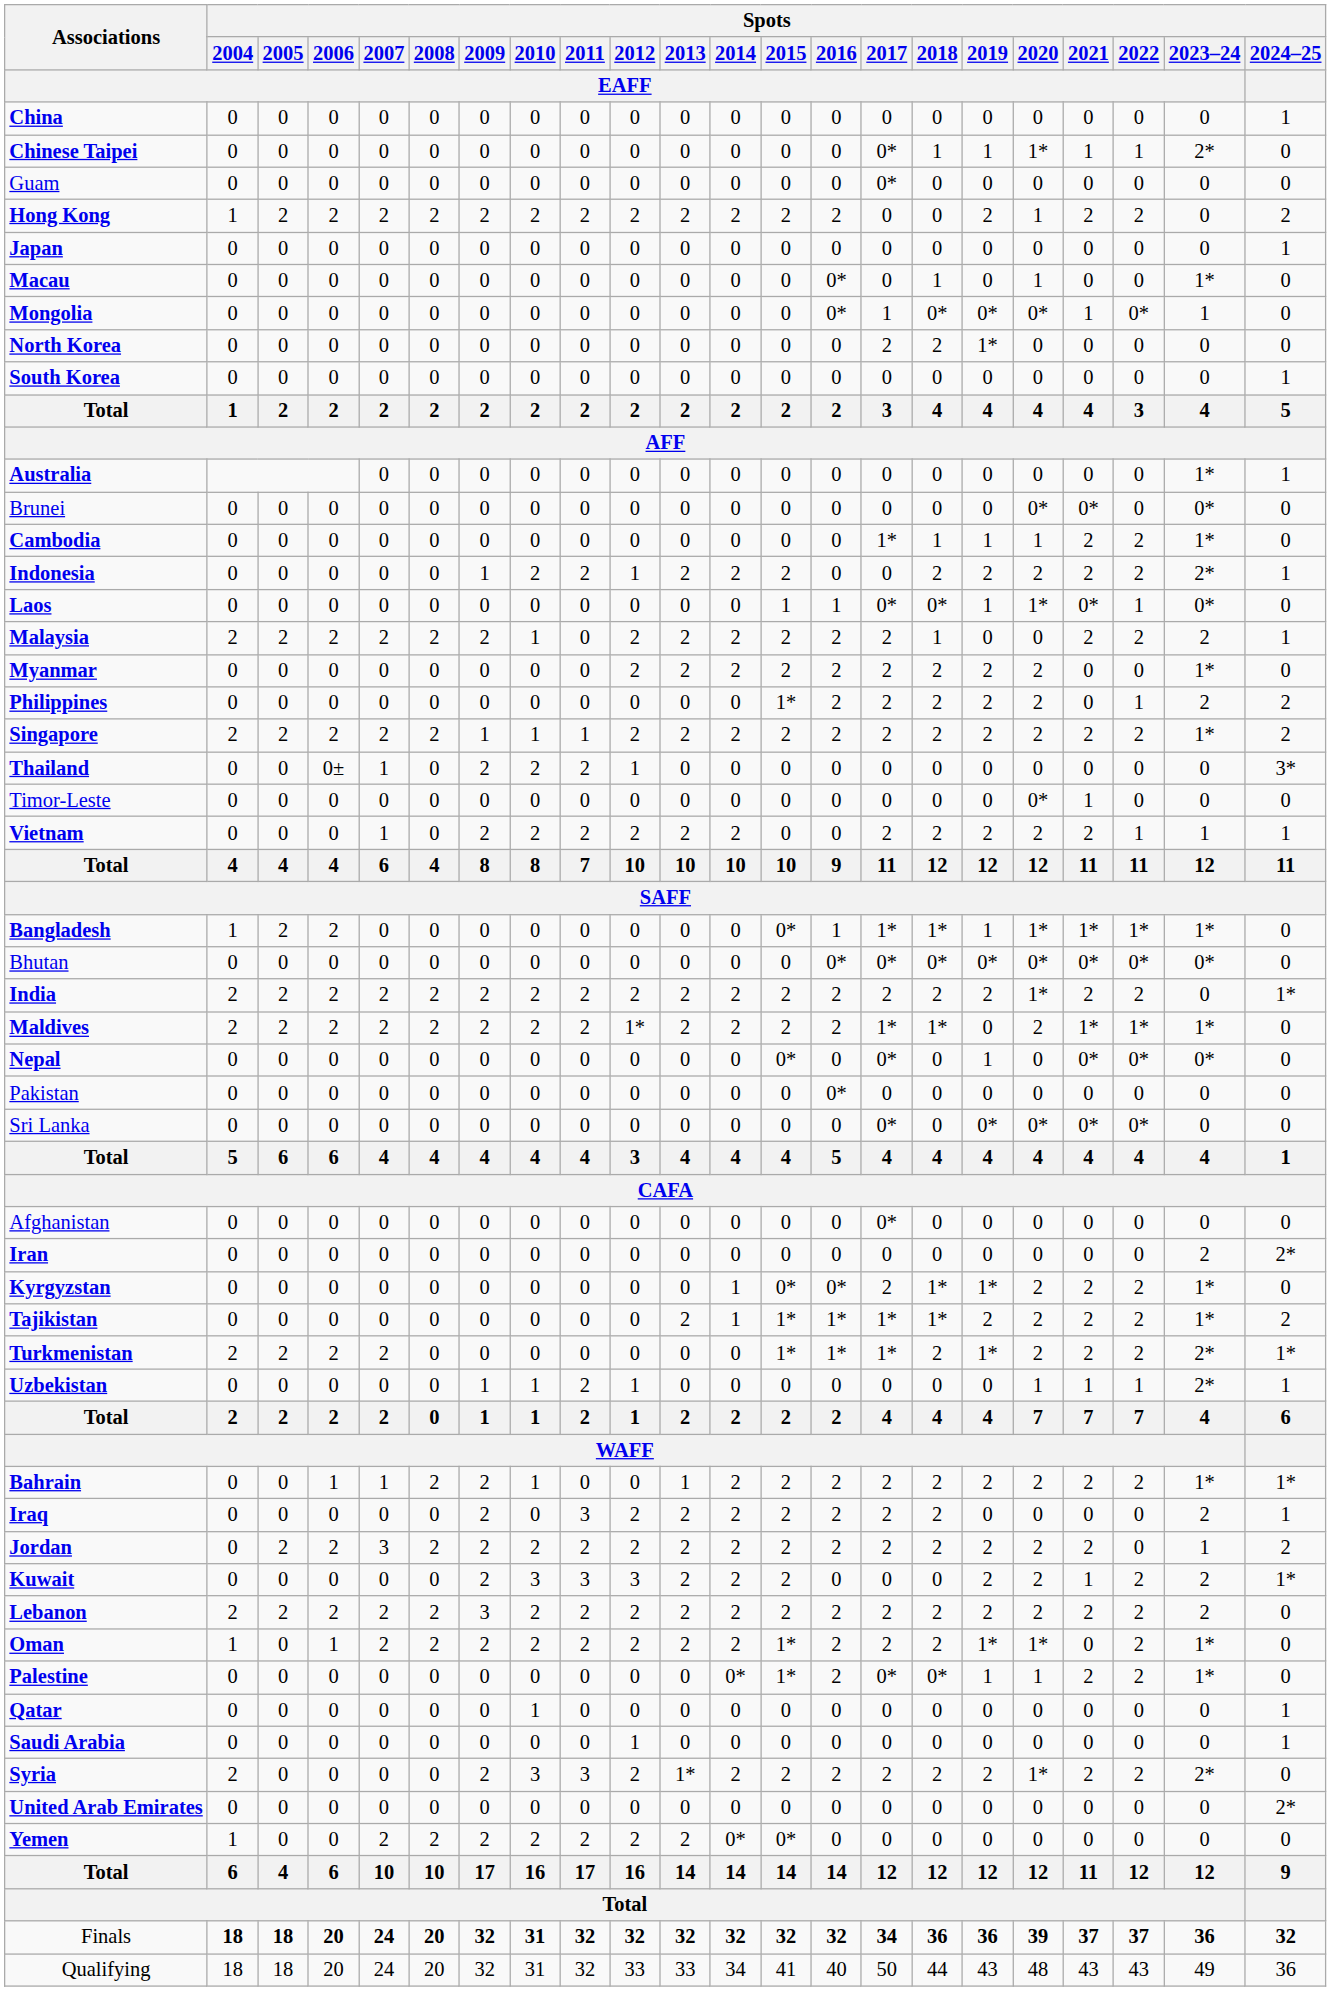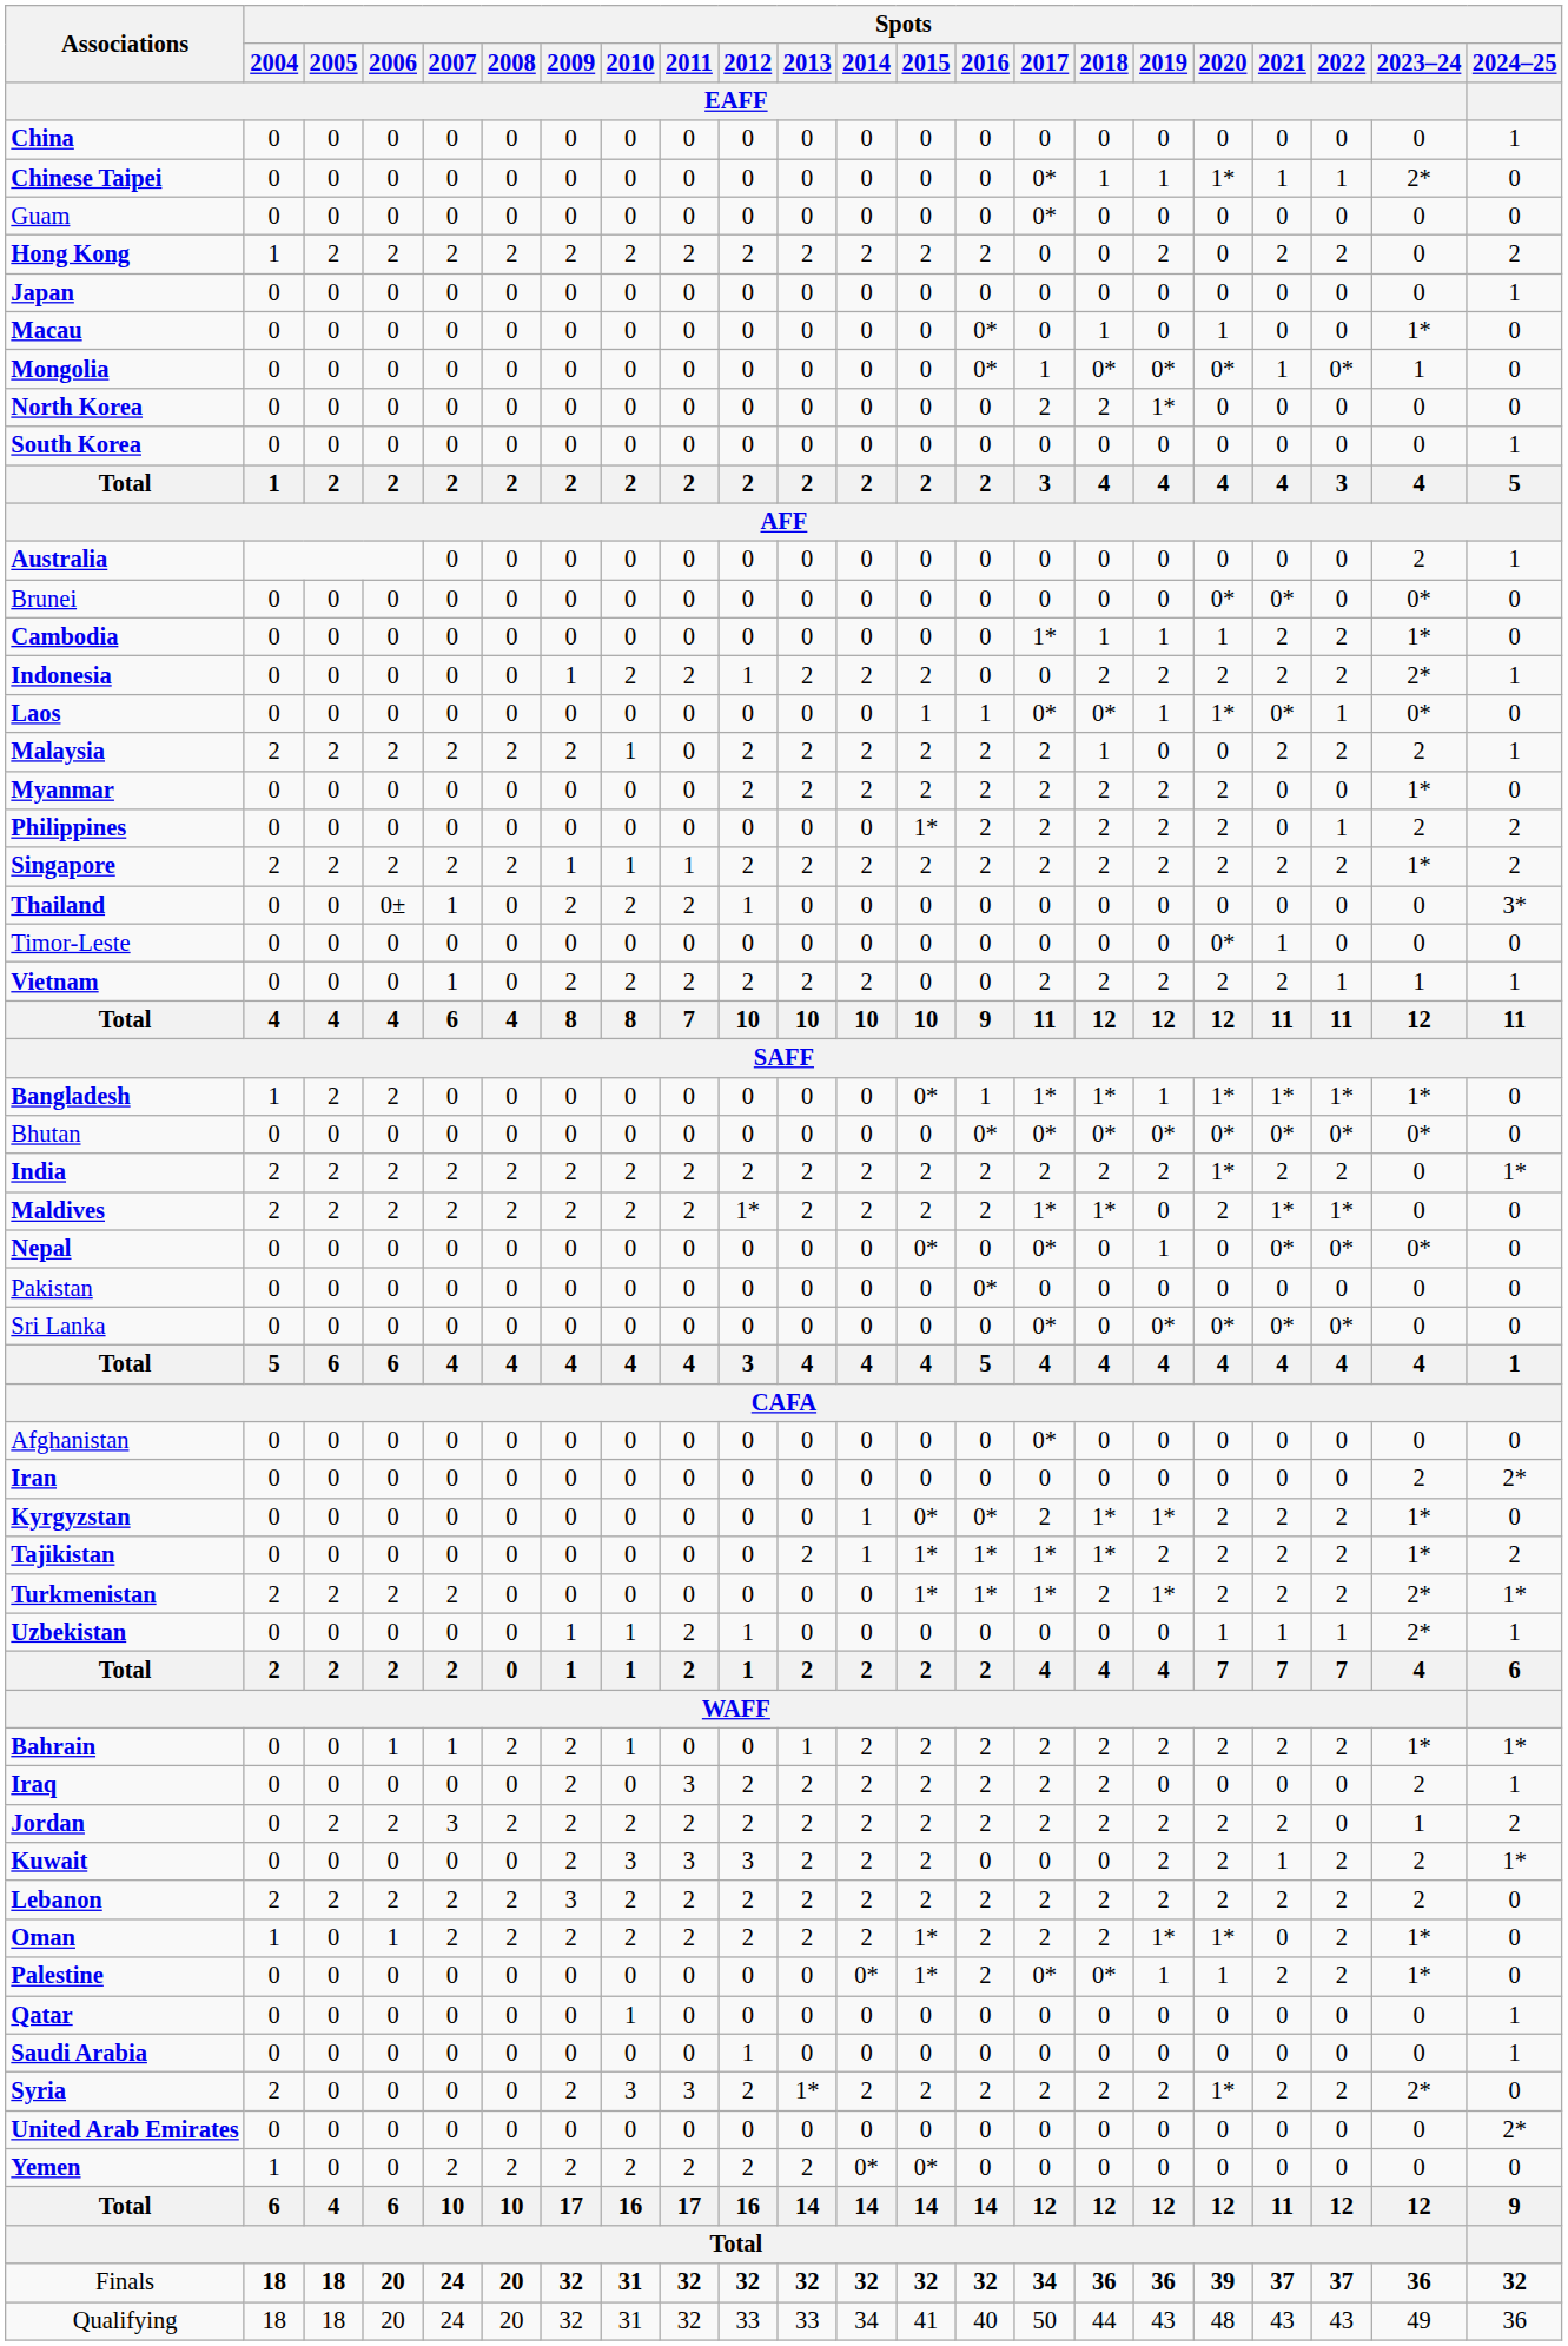Hong Kong | Spots / 2020 / EAFF: 1 -> 0
Australia | Spots / 2023–24 / EAFF: 1* -> 2
Maldives | Spots / 2023–24 / EAFF: 1* -> 0
